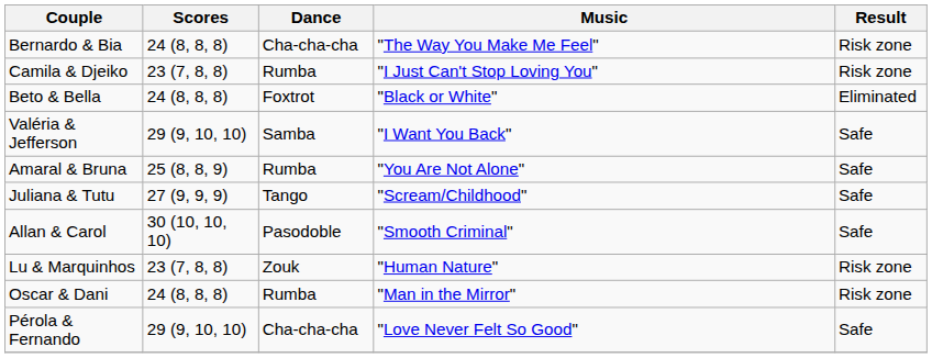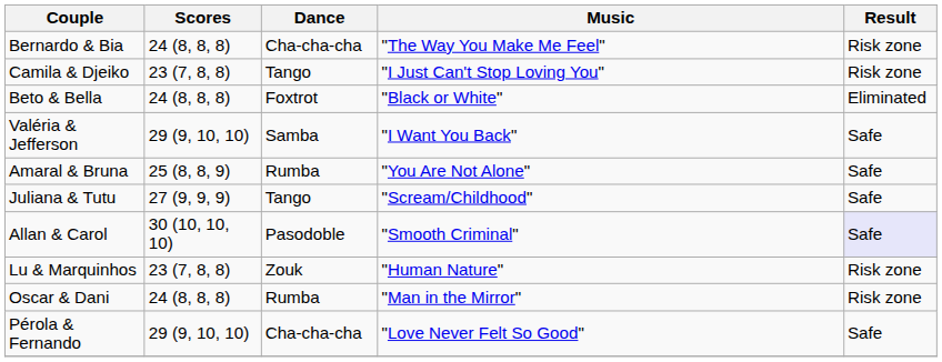Camila & Djeiko | Dance: Rumba -> Tango
Allan & Carol | Result: no background -> lavender background
